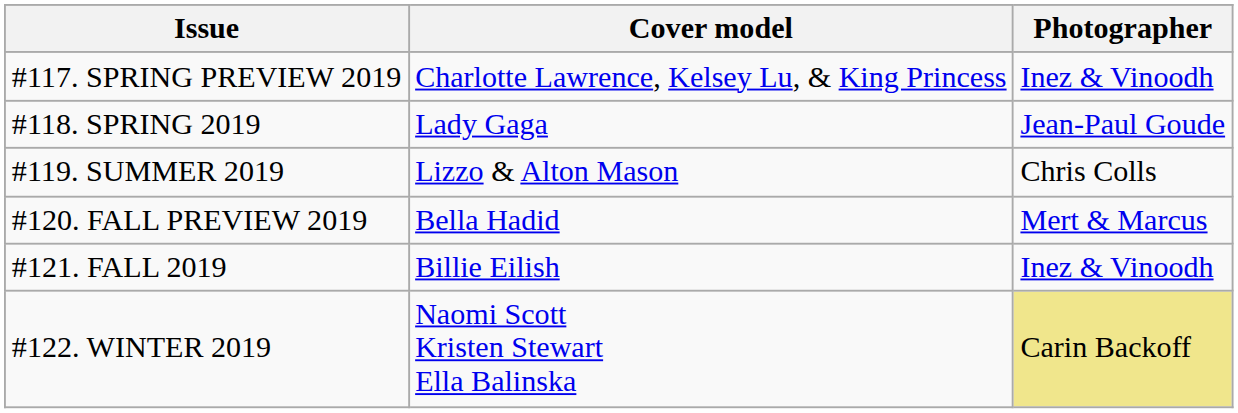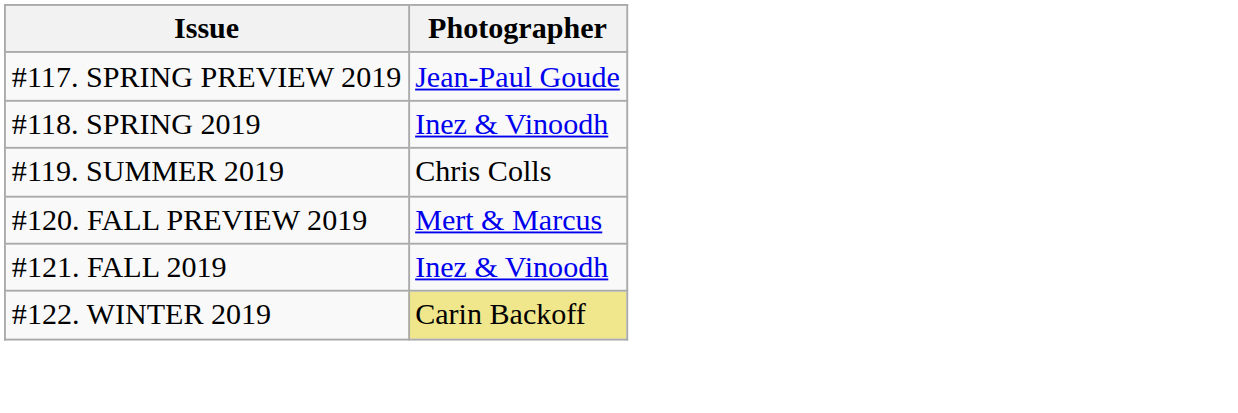- column: Cover model | Charlotte Lawrence, Kelsey Lu, & King Princess | Lady Gaga | Lizzo & Alton Mason | Bella Hadid | Billie Eilish | Naomi Scott Kristen Stewart Ella Balinska
#117. SPRING PREVIEW 2019 | Photographer: Inez & Vinoodh -> Jean-Paul Goude
#118. SPRING 2019 | Photographer: Jean-Paul Goude -> Inez & Vinoodh
